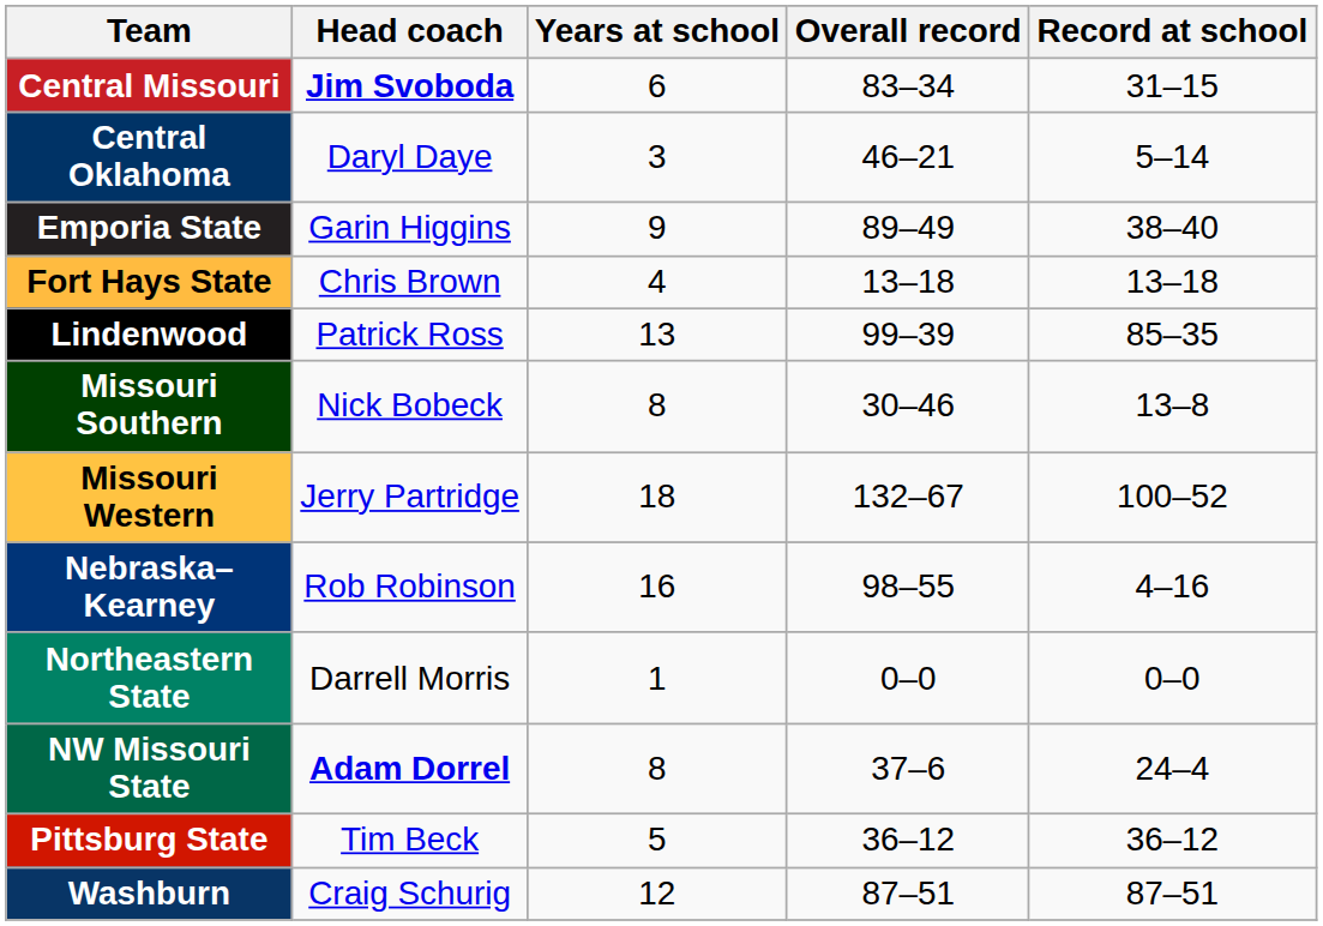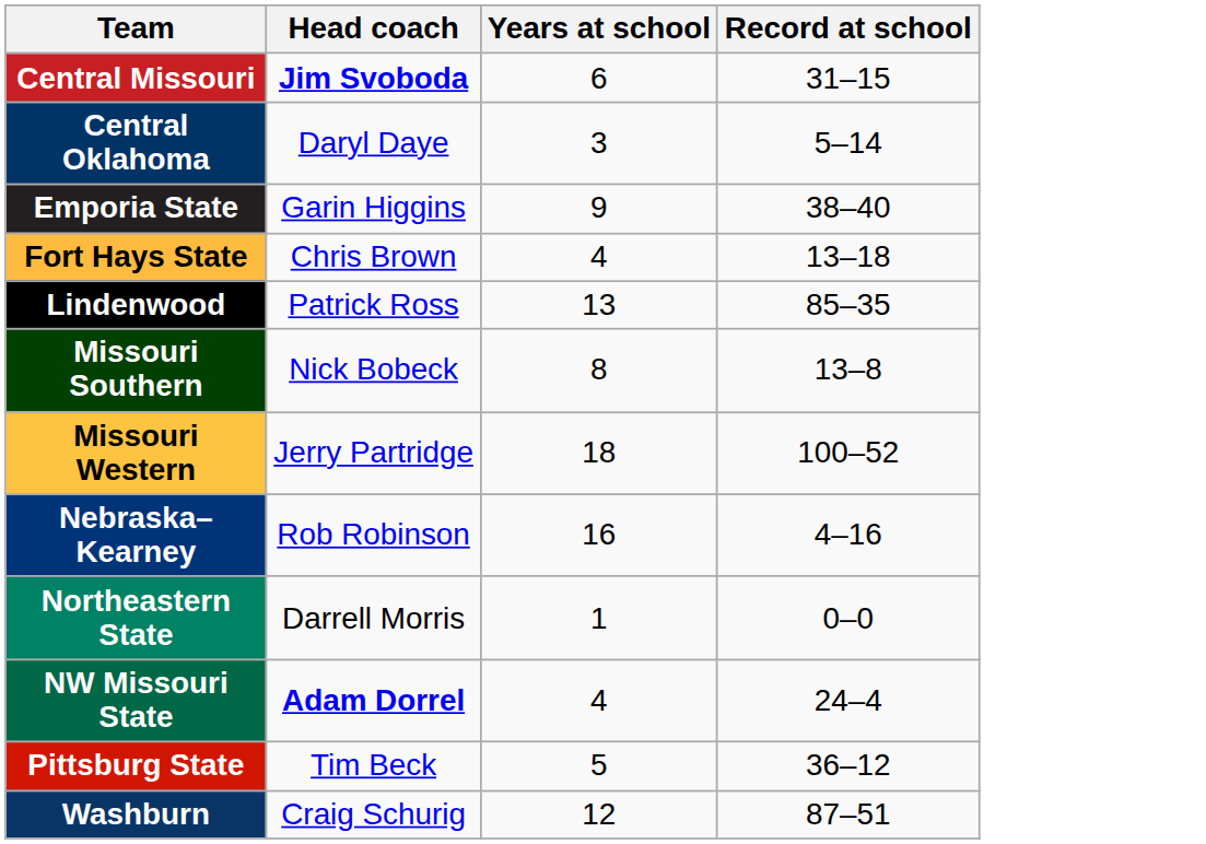- column: Overall record | 83–34 | 46–21 | 89–49 | 13–18 | 99–39 | 30–46 | 132–67 | 98–55 | 0–0 | 37–6 | 36–12 | 87–51
NW Missouri State | Years at school: 8 -> 4
